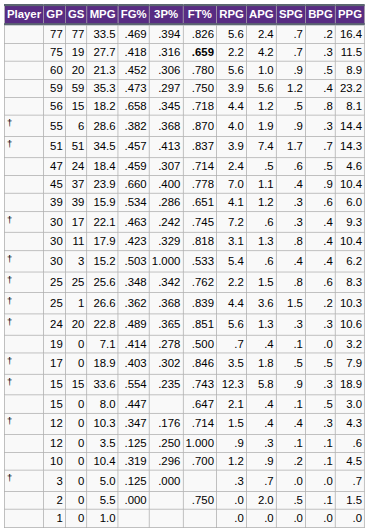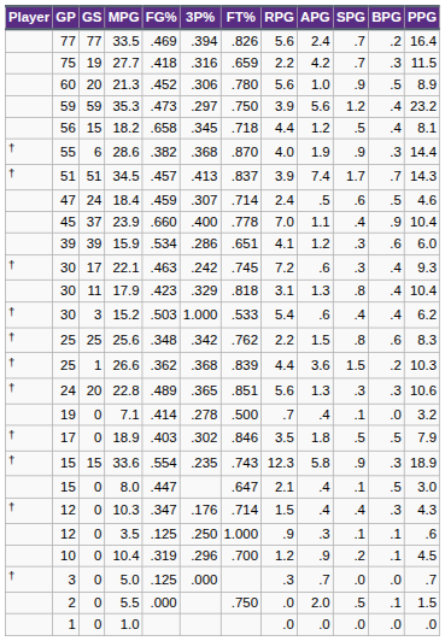27.7 | FT%: bold -> normal
18.2 | BPG: .8 -> .4
